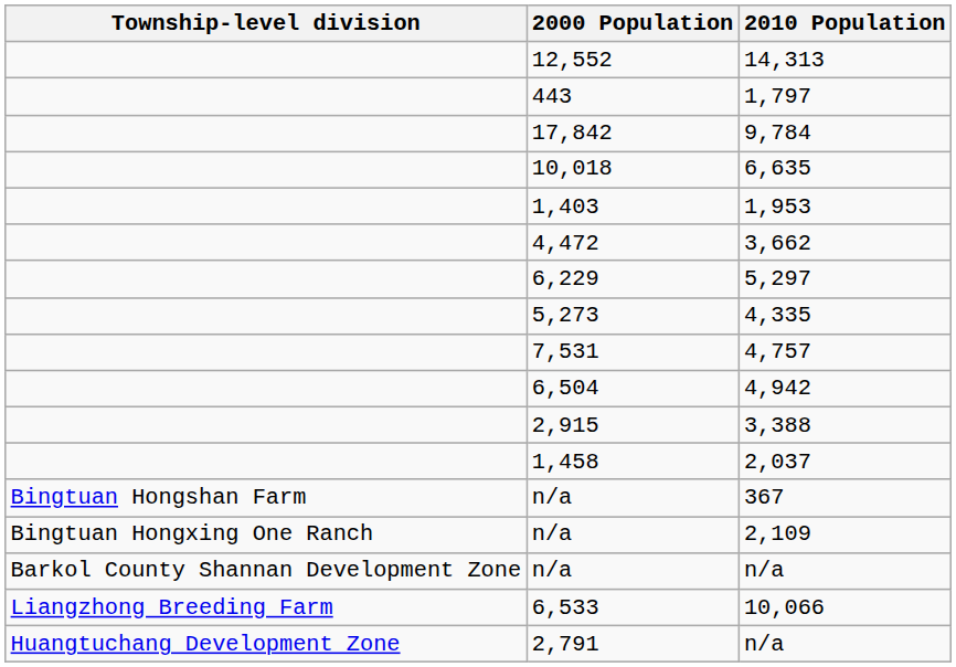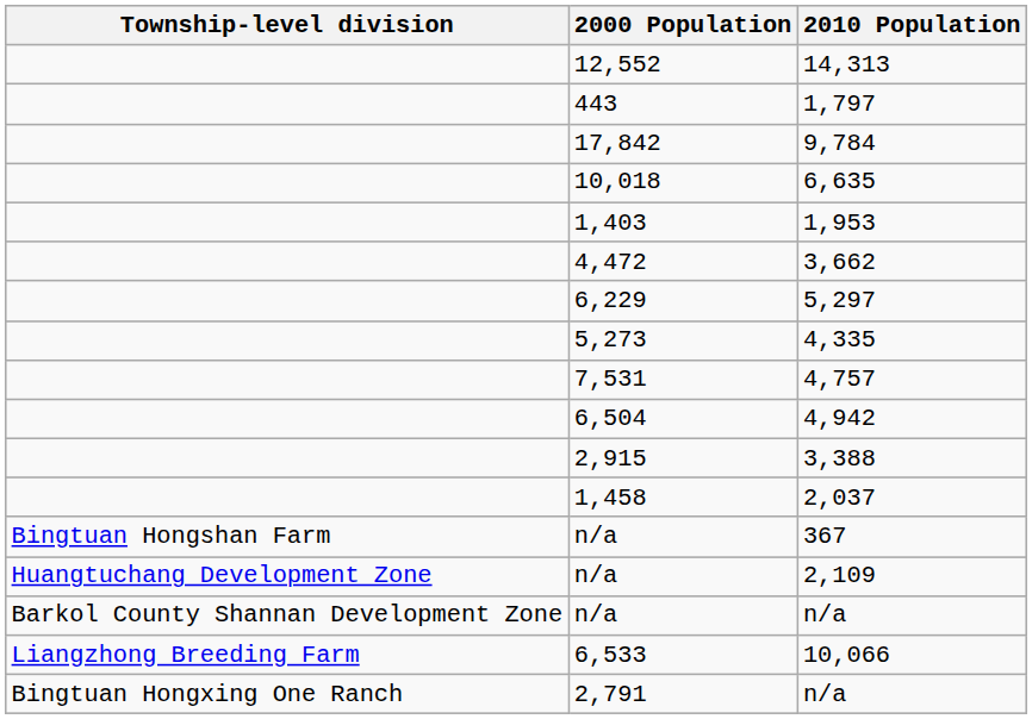2,109 | Township-level division: Bingtuan Hongxing One Ranch -> Huangtuchang Development Zone
2,791 / n/a | Township-level division: Huangtuchang Development Zone -> Bingtuan Hongxing One Ranch
